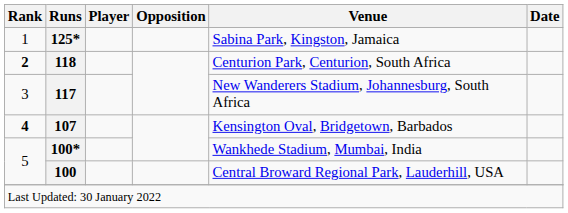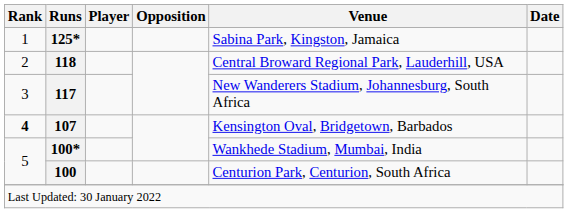118 | Rank: bold -> normal
118 | Venue: Centurion Park, Centurion, South Africa -> Central Broward Regional Park, Lauderhill, USA
100 | Venue: Central Broward Regional Park, Lauderhill, USA -> Centurion Park, Centurion, South Africa
